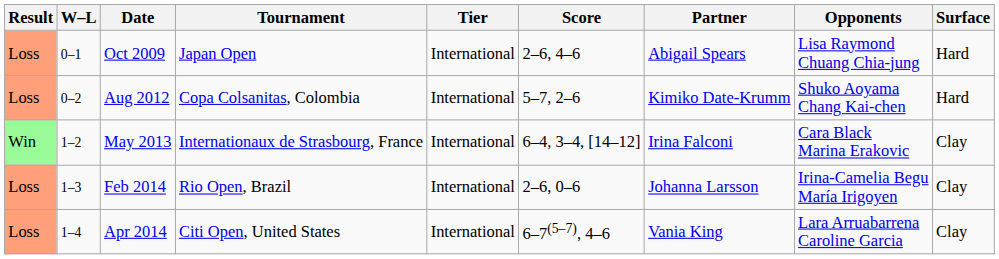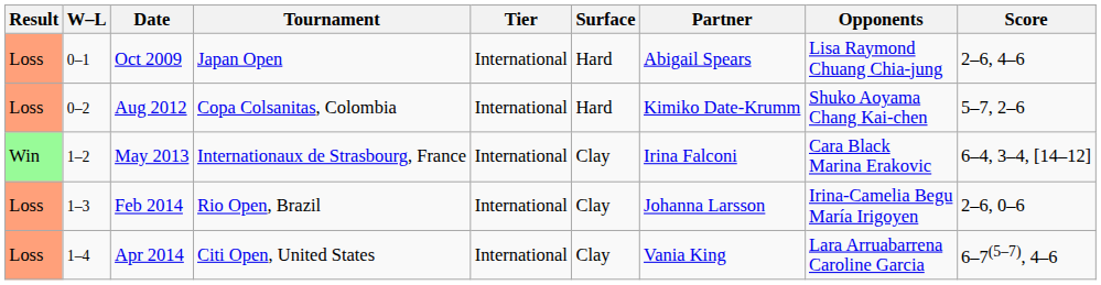columns swapped: Surface <-> Score
